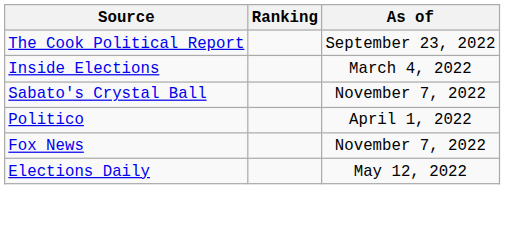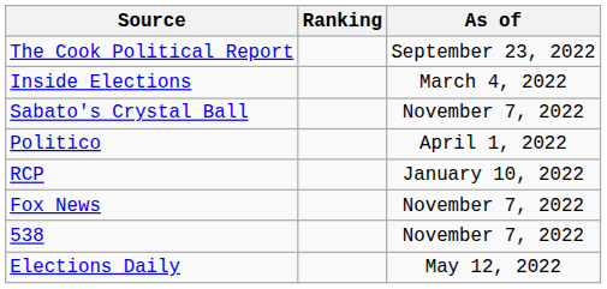+ row: RCP | January 10, 2022
+ row: 538 | November 7, 2022
